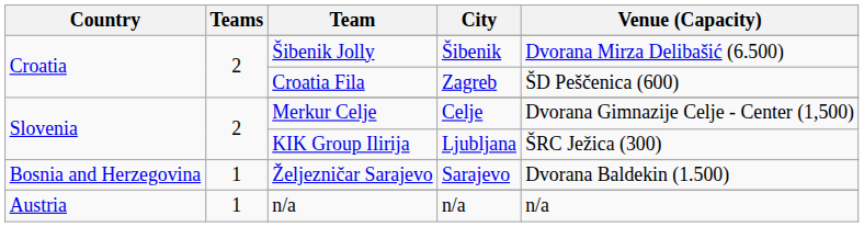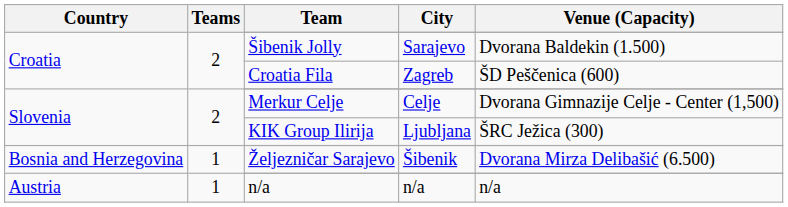Šibenik Jolly | City: Šibenik -> Sarajevo
Šibenik Jolly | Venue (Capacity): Dvorana Mirza Delibašić (6.500) -> Dvorana Baldekin (1.500)
Željezničar Sarajevo | City: Sarajevo -> Šibenik
Željezničar Sarajevo | Venue (Capacity): Dvorana Baldekin (1.500) -> Dvorana Mirza Delibašić (6.500)
